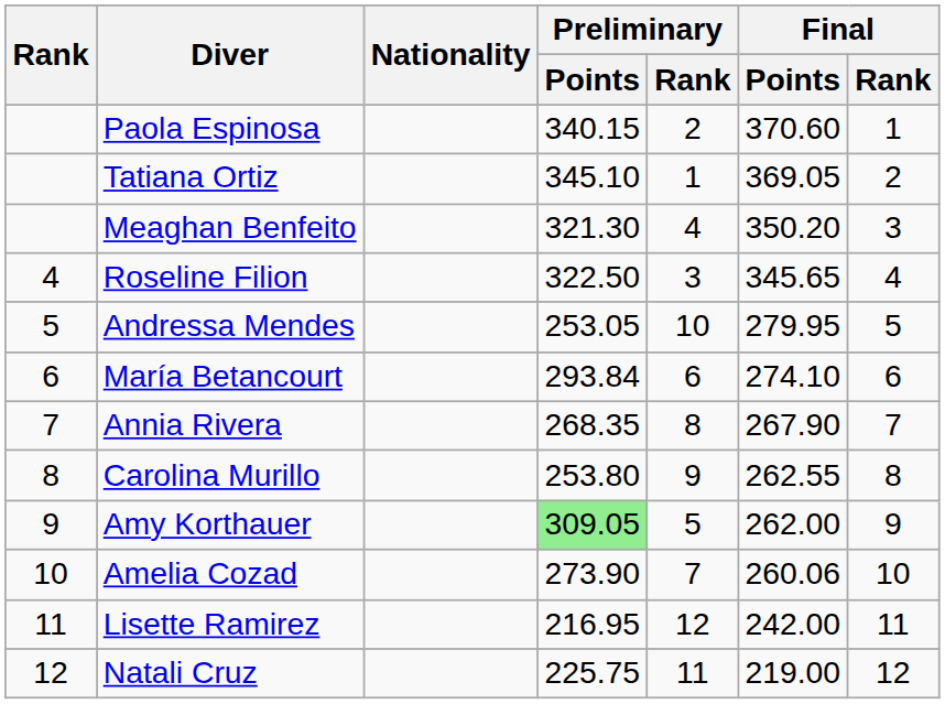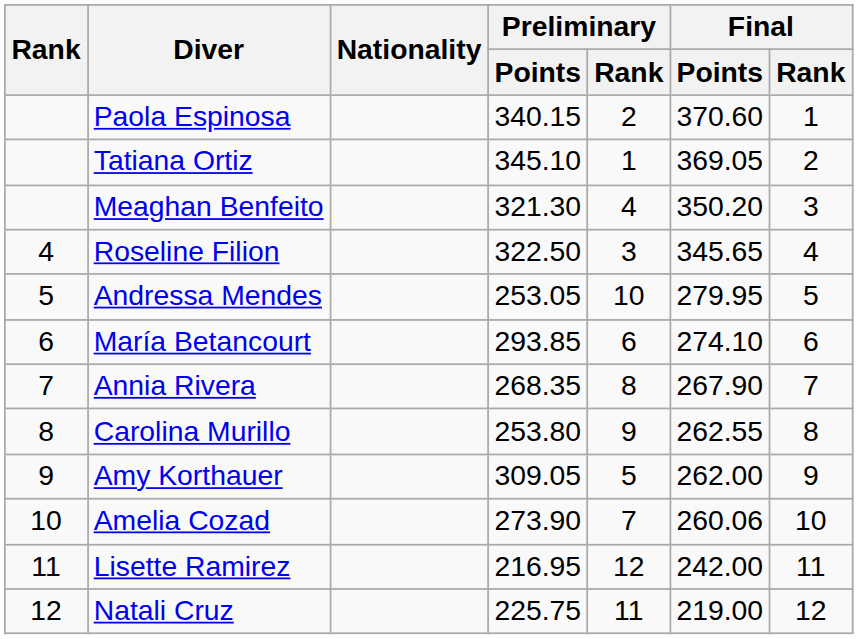María Betancourt | Preliminary / Points: 293.84 -> 293.85
Amy Korthauer | Preliminary / Points: lightgreen background -> no background
